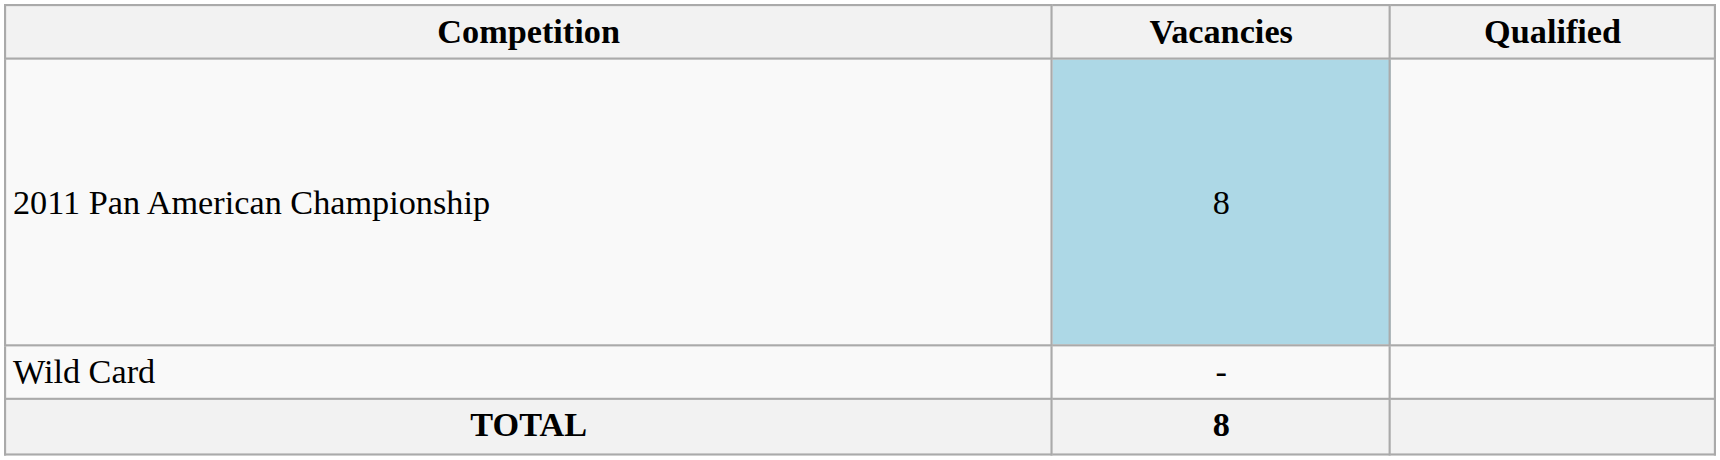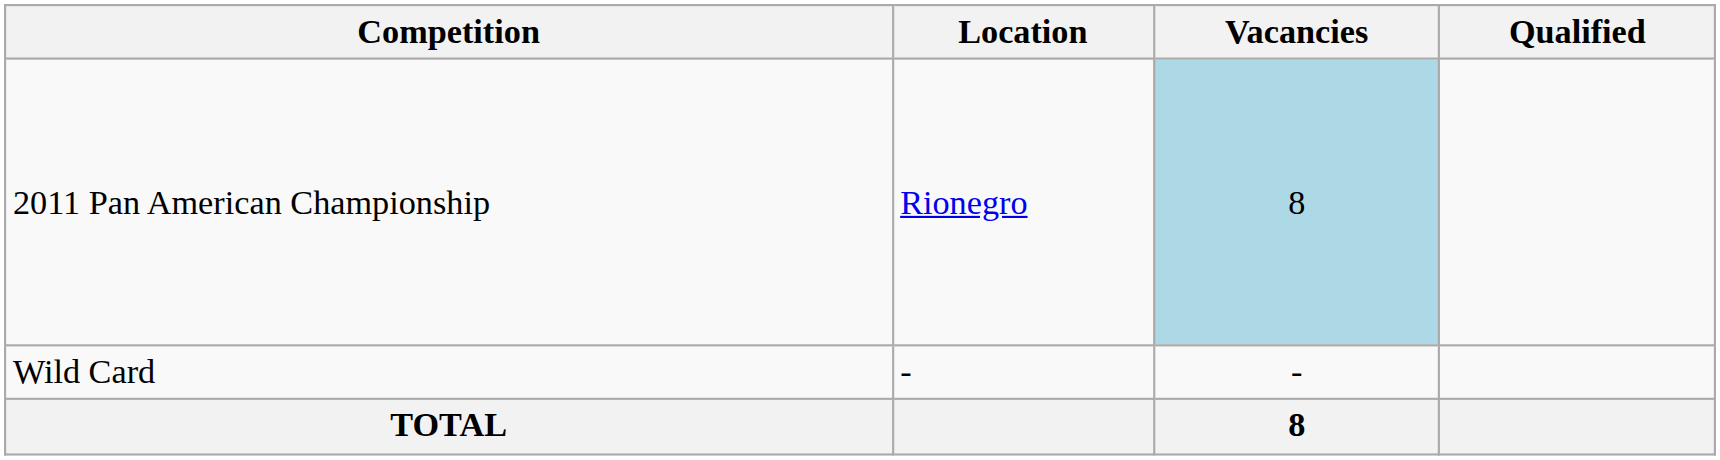+ column: Location | Rionegro | -
